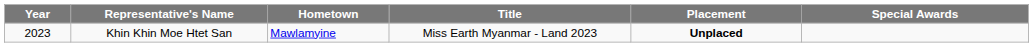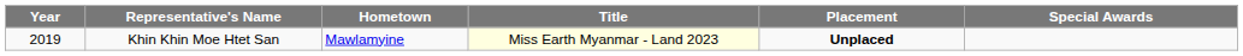Khin Khin Moe Htet San | Year: 2023 -> 2019
Khin Khin Moe Htet San | Title: no background -> lightyellow background
